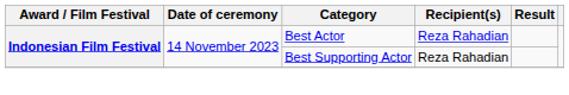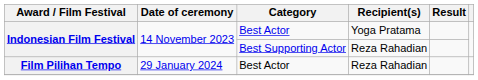Indonesian Film Festival / Best Actor | Recipient(s): Reza Rahadian -> Yoga Pratama
+ row: Film Pilihan Tempo | 29 January 2024 | Best Actor | Reza Rahadian
